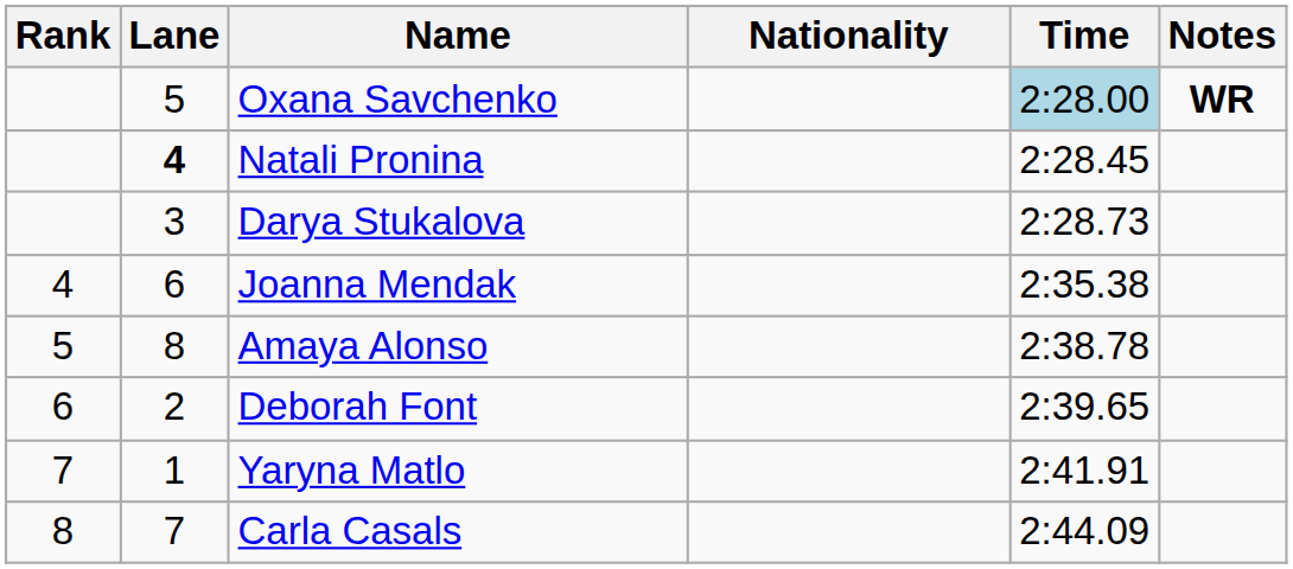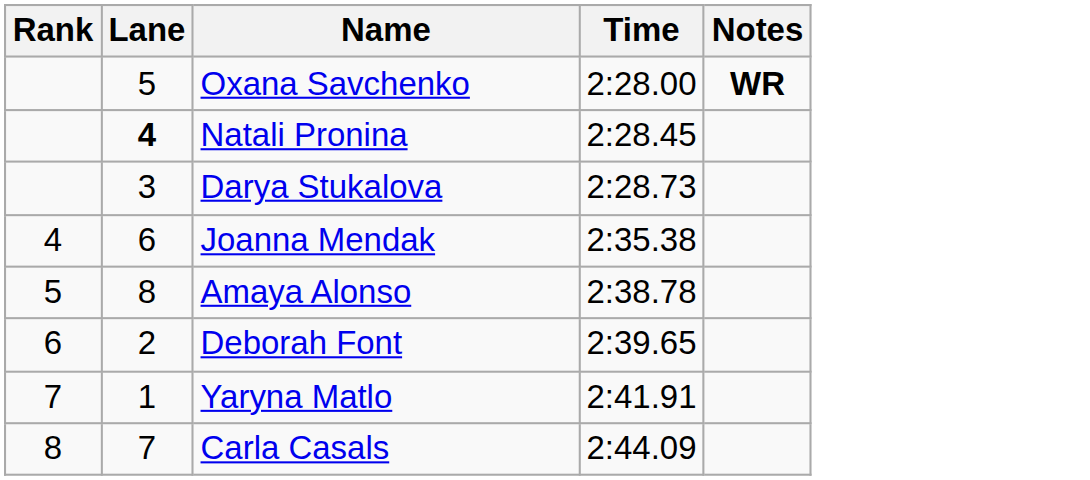- column: Nationality
Oxana Savchenko | Time: lightblue background -> no background
